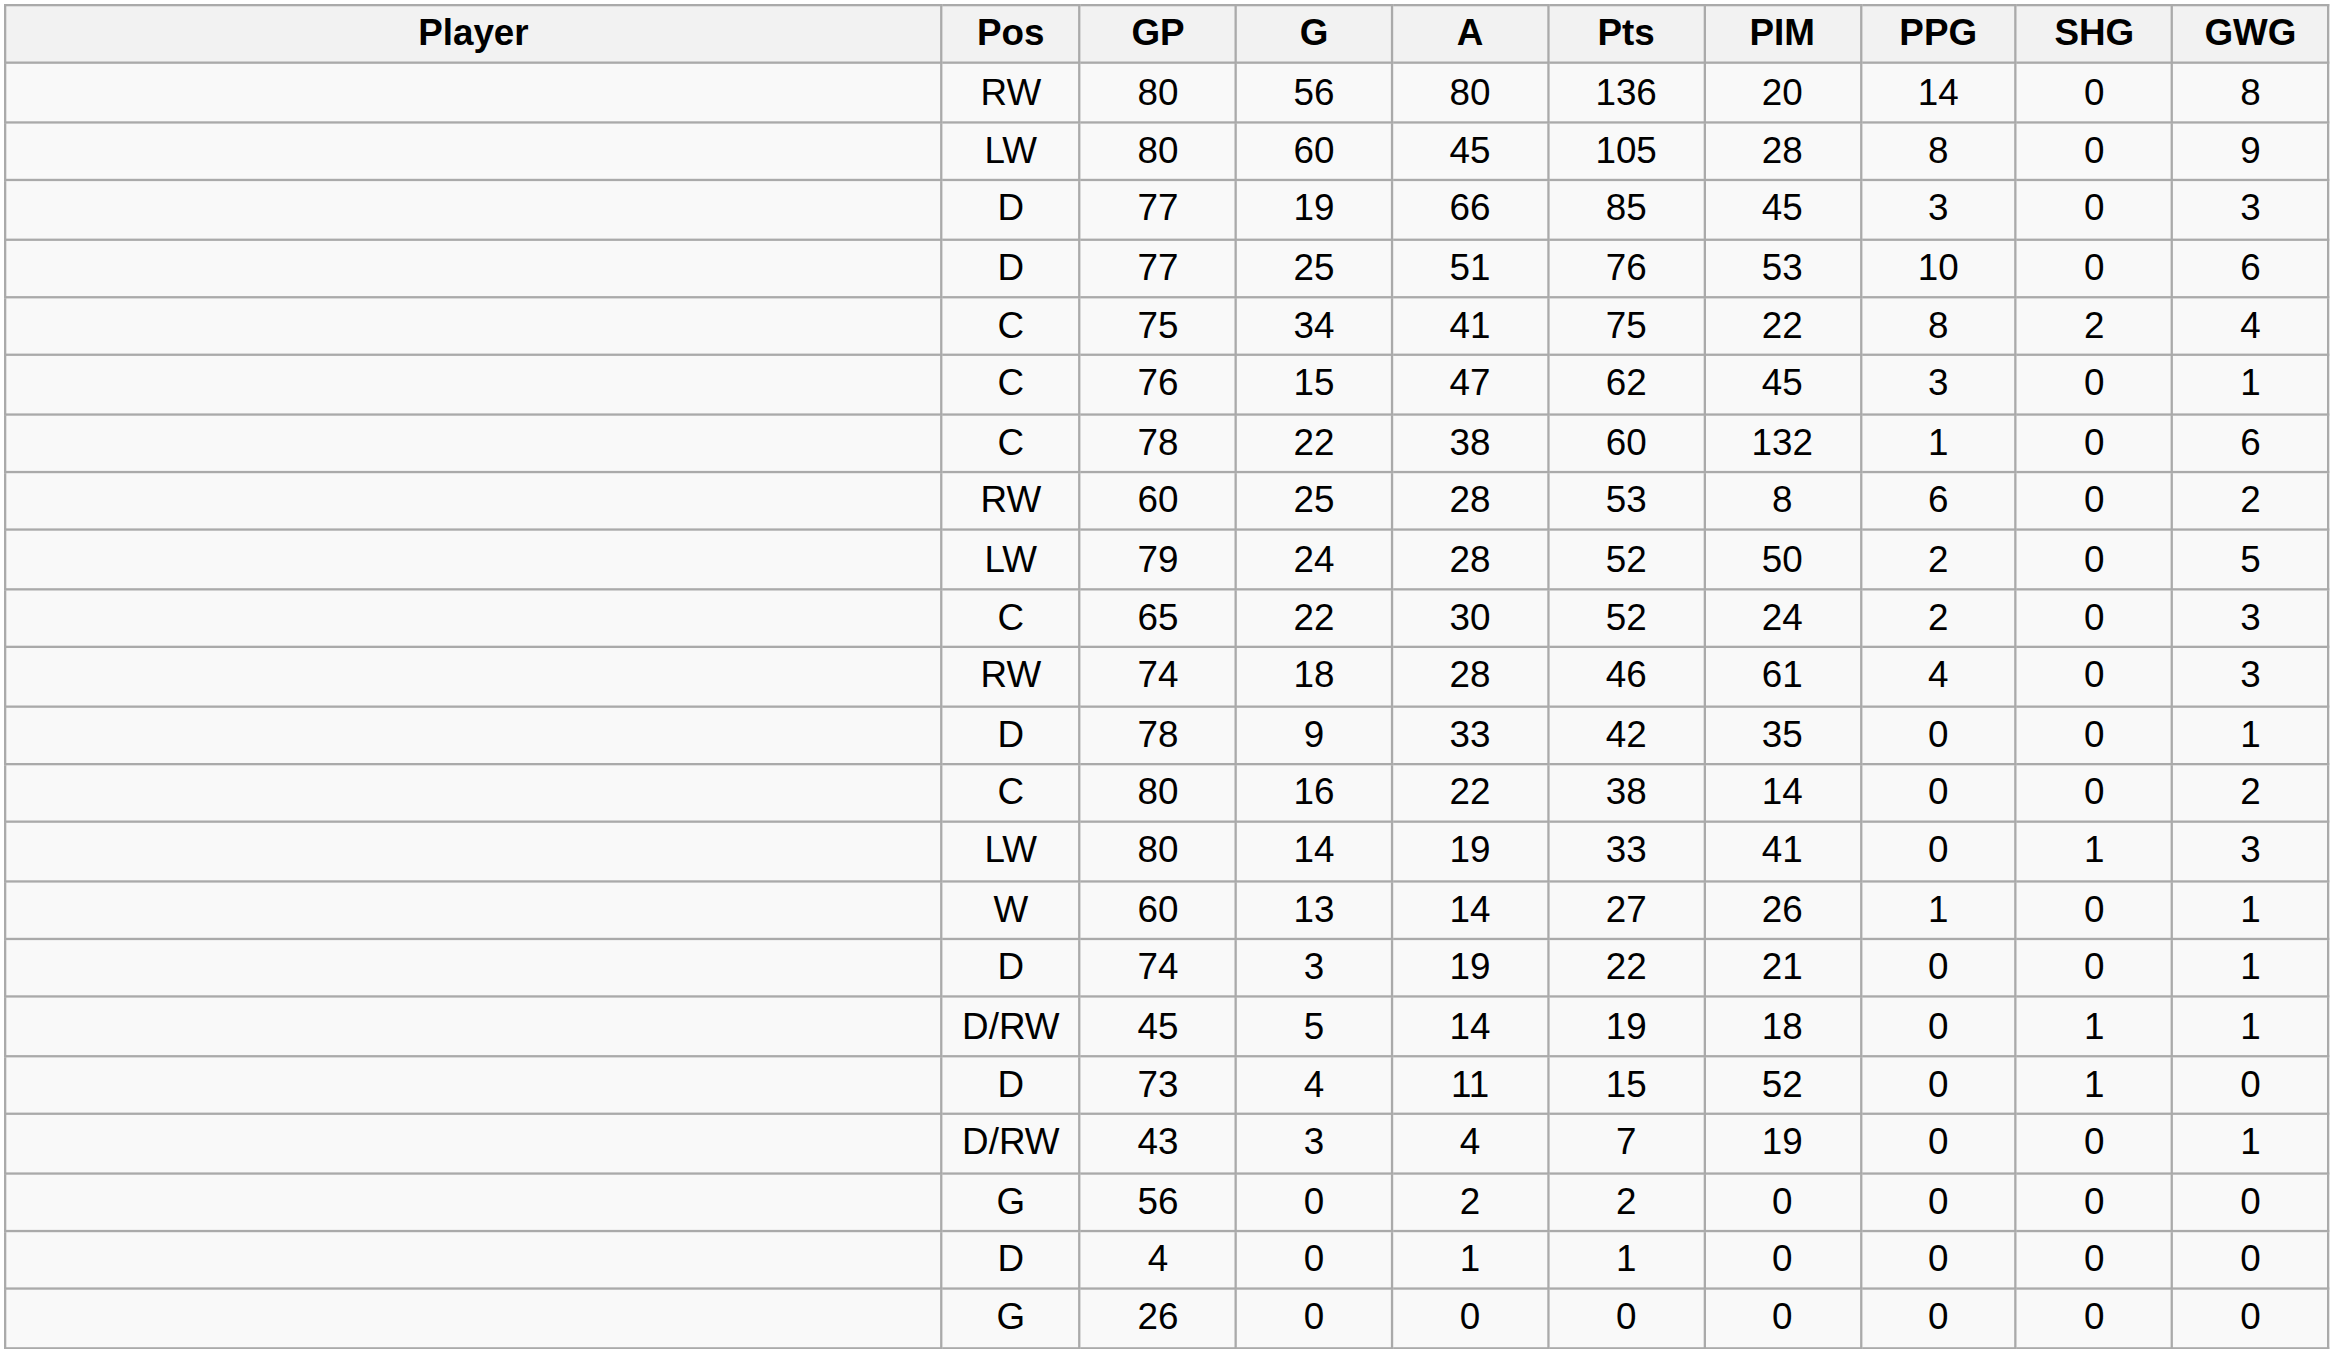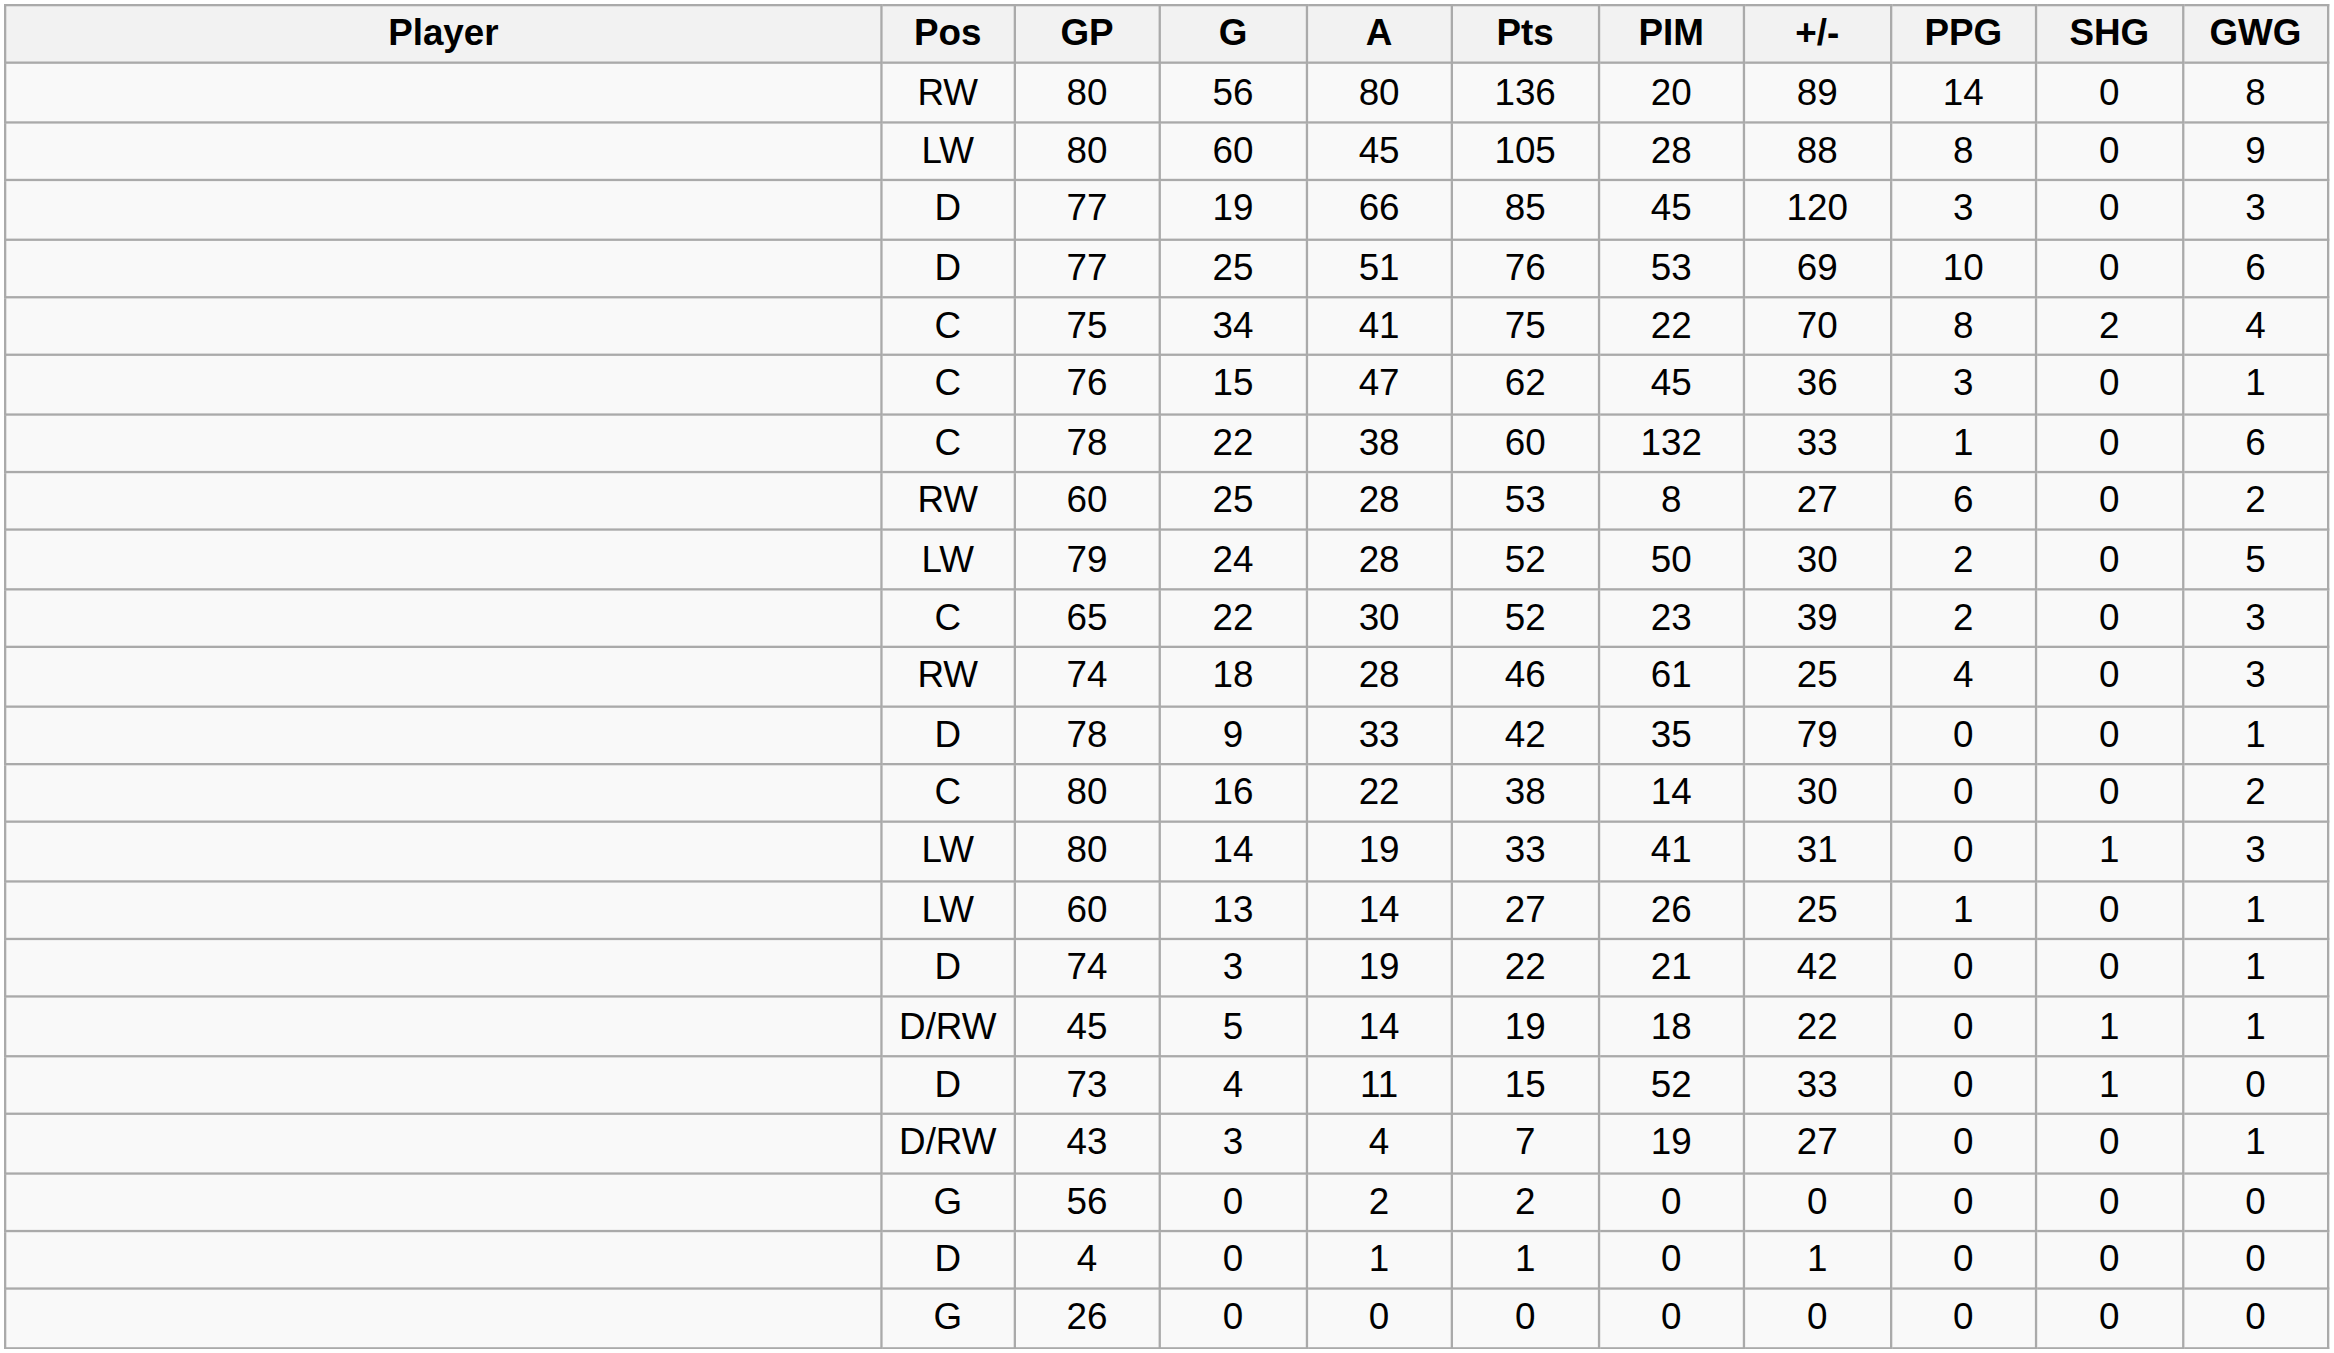+ column: +/- | 89 | 88 | 120 | 69 | 70 | 36 | 33 | 27 | 30 | 39 | 25 | 79 | 30 | 31 | 25 | 42 | 22 | 33 | 27 | 0 | 1 | 0
65 / 22 | PIM: 24 -> 23
13 | Pos: W -> LW
